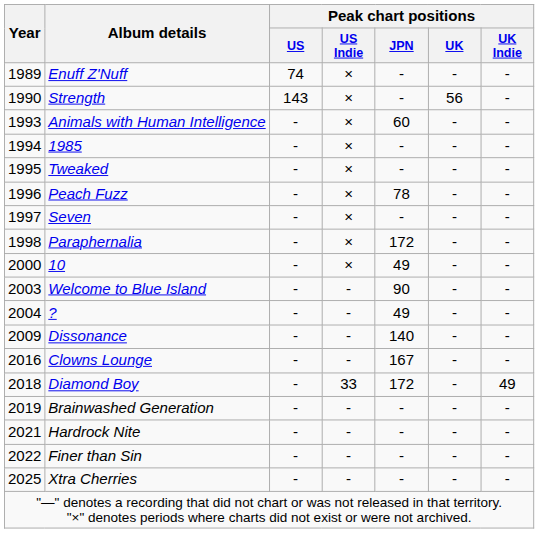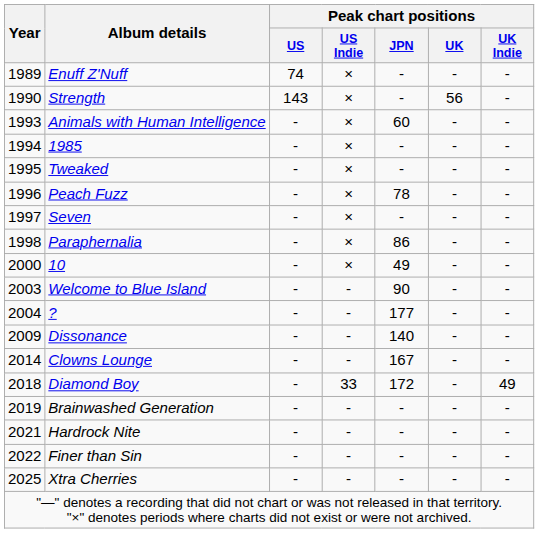Paraphernalia | Peak chart positions / JPN: 172 -> 86
? | Peak chart positions / JPN: 49 -> 177
Clowns Lounge | Year: 2016 -> 2014
